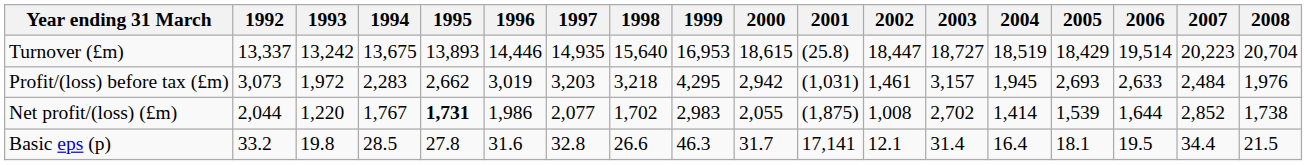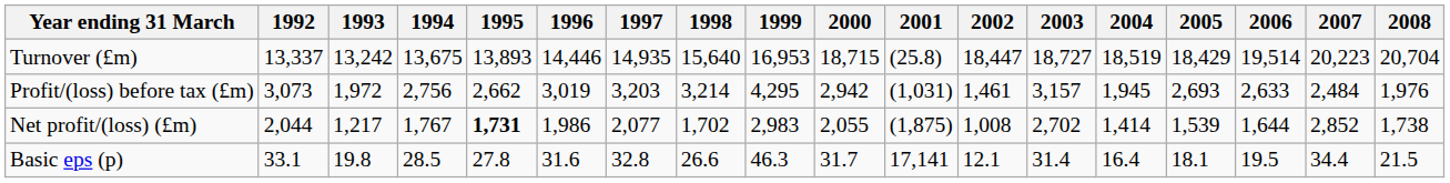Turnover (£m) | 2000: 18,615 -> 18,715
Profit/(loss) before tax (£m) | 1994: 2,283 -> 2,756
Profit/(loss) before tax (£m) | 1998: 3,218 -> 3,214
Net profit/(loss) (£m) | 1993: 1,220 -> 1,217
Basic eps (p) | 1992: 33.2 -> 33.1
